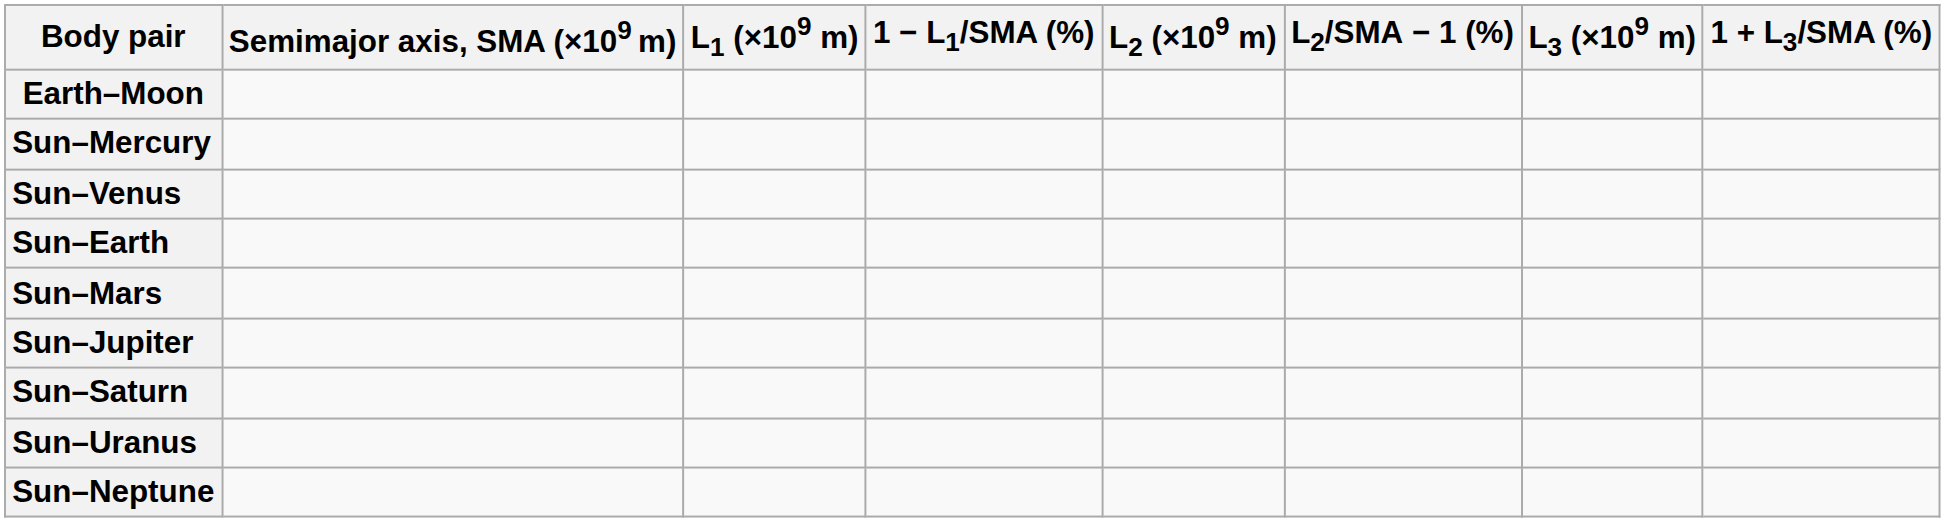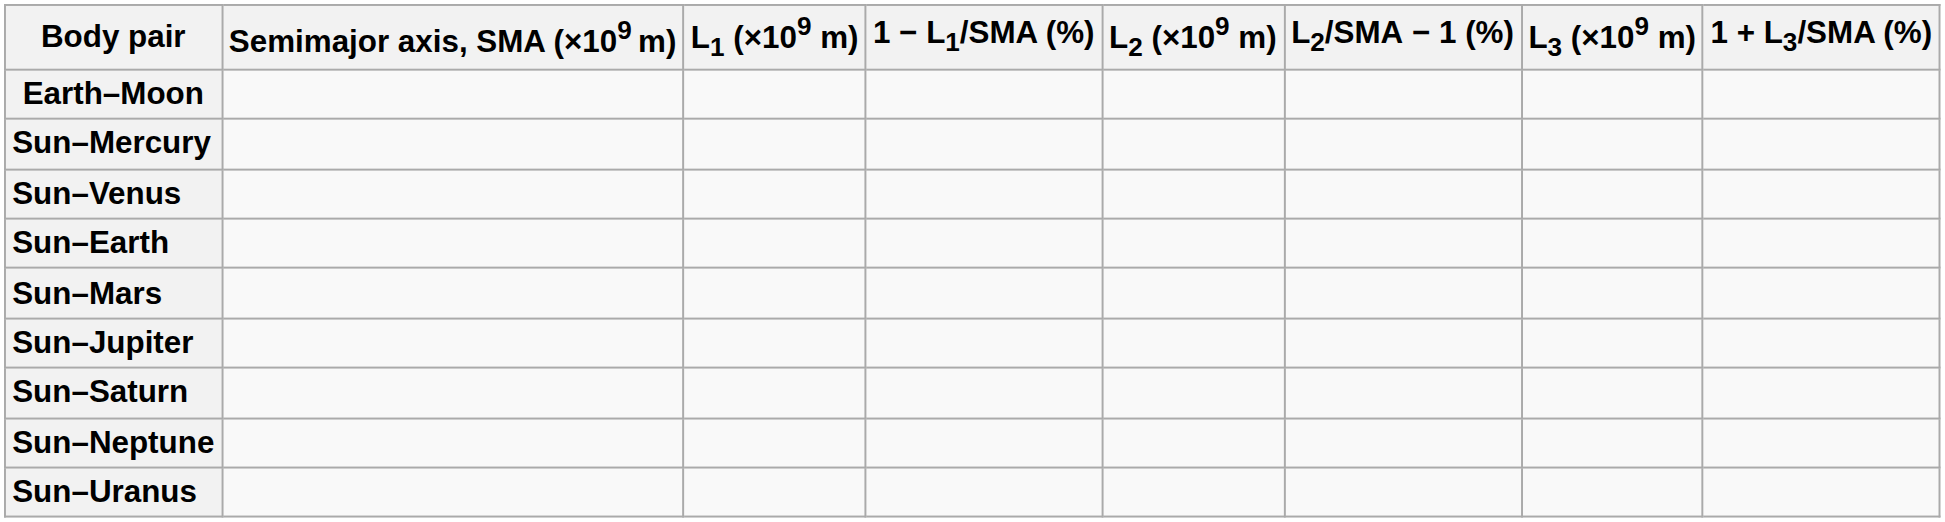rows swapped: Sun–Uranus <-> Sun–Neptune
